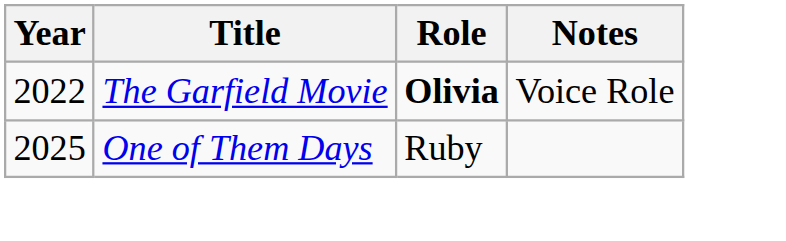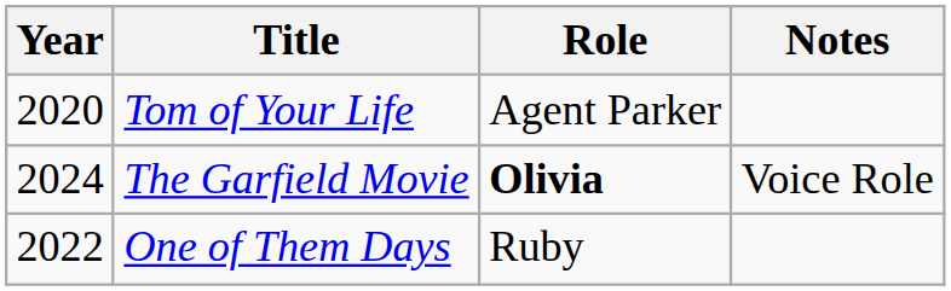+ row: 2020 | Tom of Your Life | Agent Parker
The Garfield Movie | Year: 2022 -> 2024
One of Them Days | Year: 2025 -> 2022
